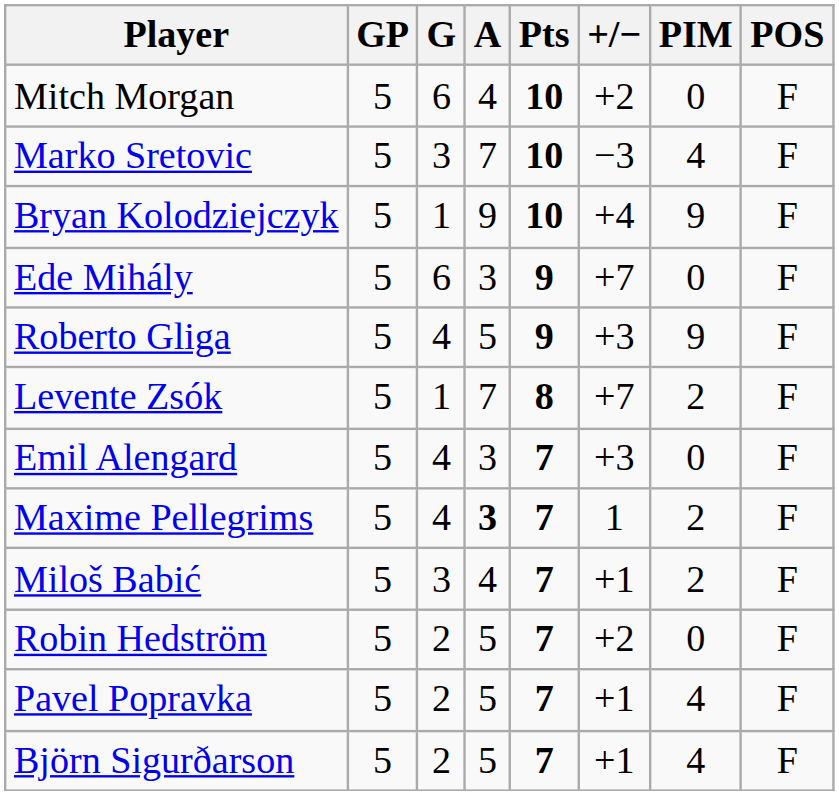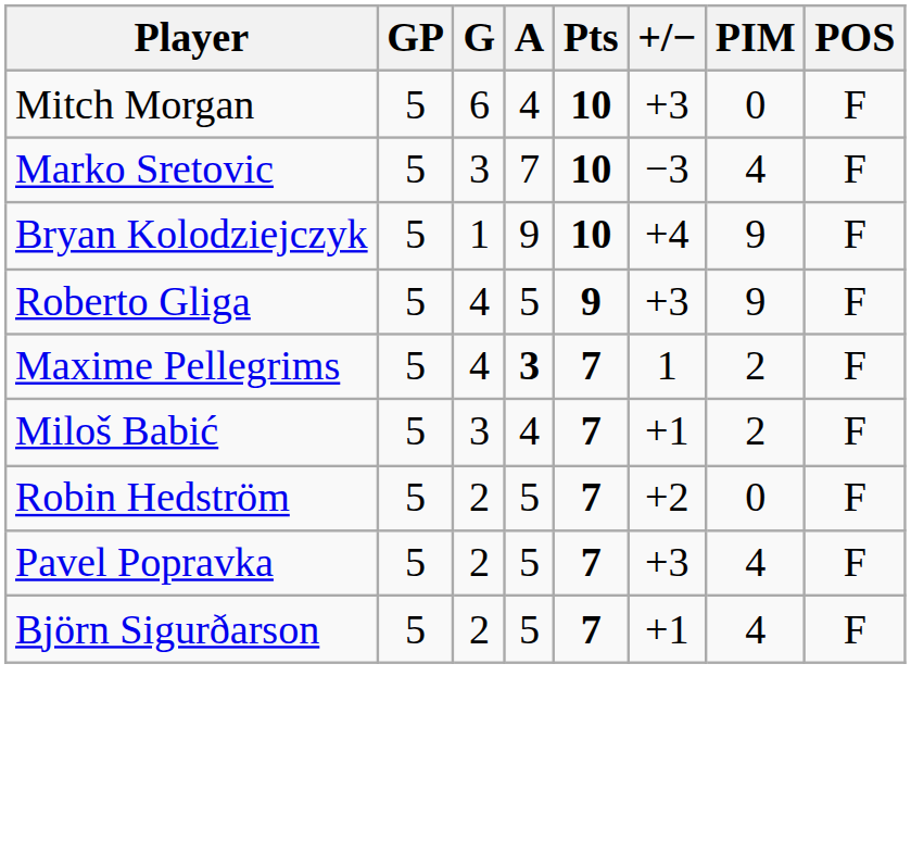Mitch Morgan | +/−: +2 -> +3
- row: Ede Mihály | 5 | 6 | 3 | 9 | +7 | 0 | F
- row: Levente Zsók | 5 | 1 | 7 | 8 | +7 | 2 | F
- row: Emil Alengard | 5 | 4 | 3 | 7 | +3 | 0 | F
Pavel Popravka | +/−: +1 -> +3
